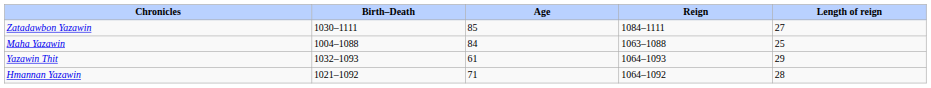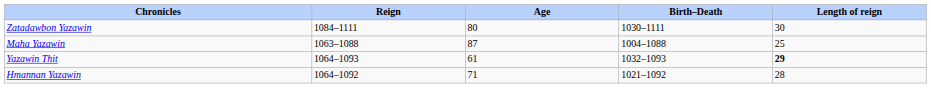columns swapped: Birth–Death <-> Reign
Zatadawbon Yazawin | Age: 85 -> 80
Zatadawbon Yazawin | Length of reign: 27 -> 30
Maha Yazawin | Age: 84 -> 87
Yazawin Thit | Length of reign: normal -> bold
